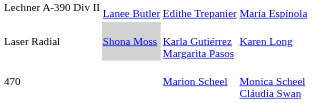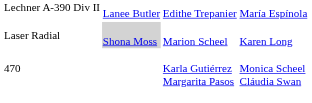Laser Radial | column 3: Karla Gutiérrez Margarita Pasos -> Marion Scheel
470 | column 3: Marion Scheel -> Karla Gutiérrez Margarita Pasos
